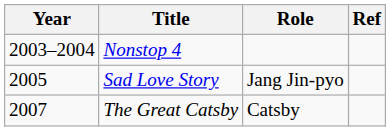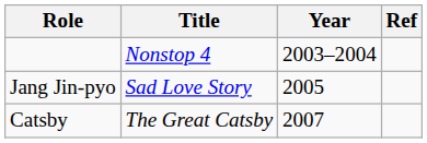columns swapped: Year <-> Role
